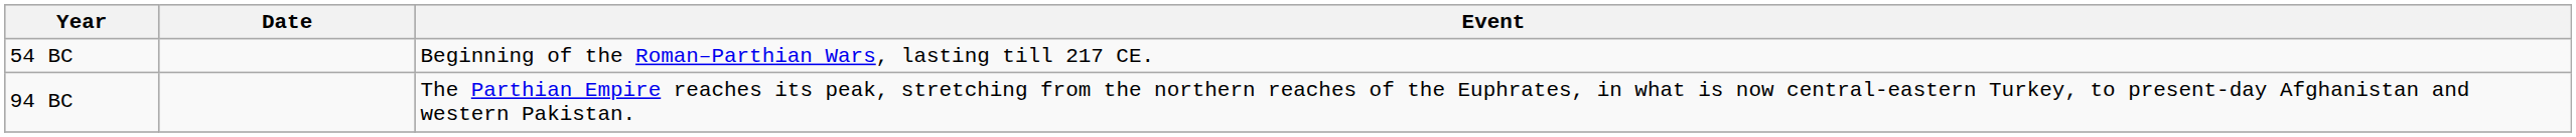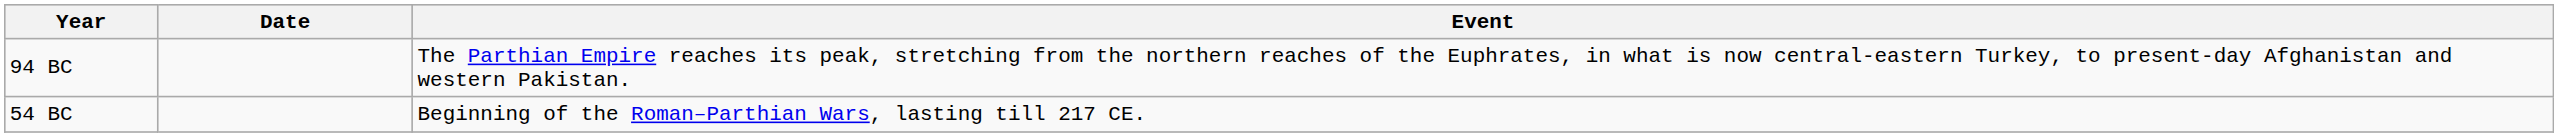rows swapped: 94 BC <-> 54 BC
